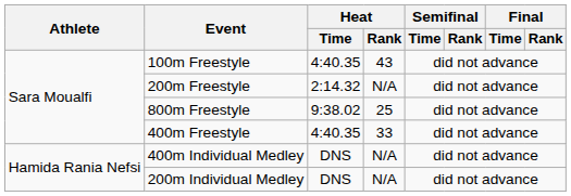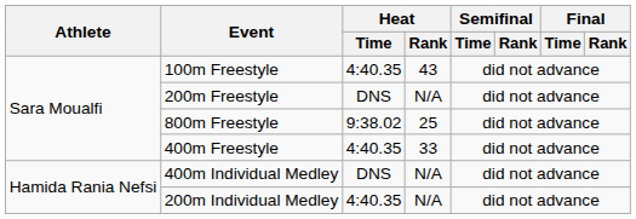200m Freestyle | Heat / Time: 2:14.32 -> DNS
200m Individual Medley | Heat / Time: DNS -> 4:40.35
